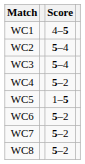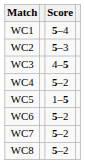WC1 | Score: 4–5 -> 5–4
WC2 | Score: 5–4 -> 5–3
WC3 | Score: 5–4 -> 4–5
